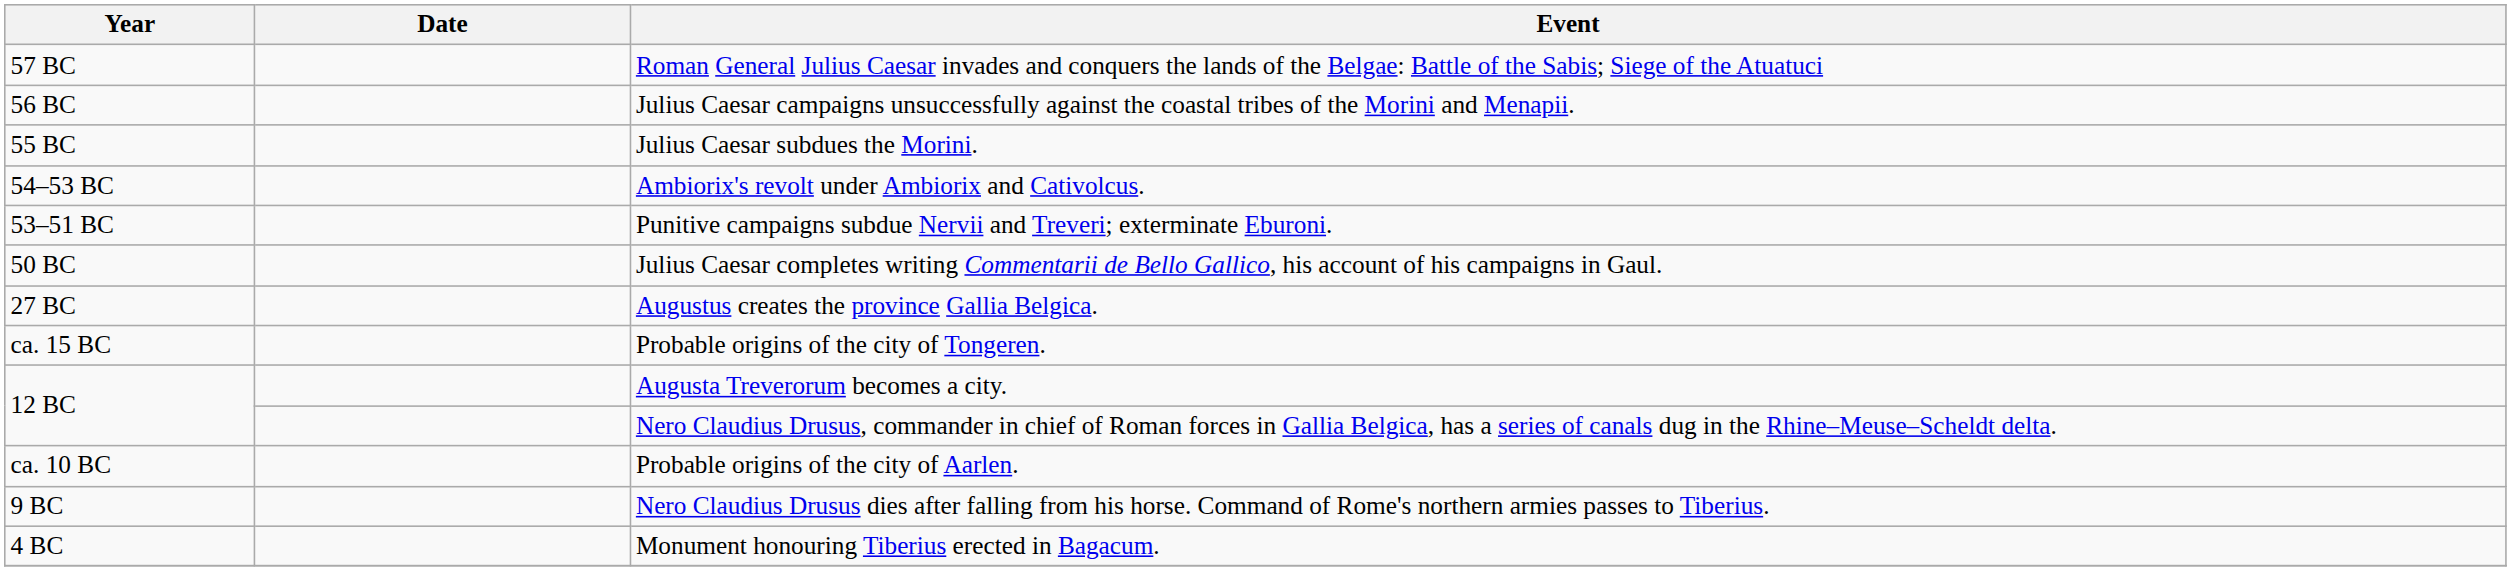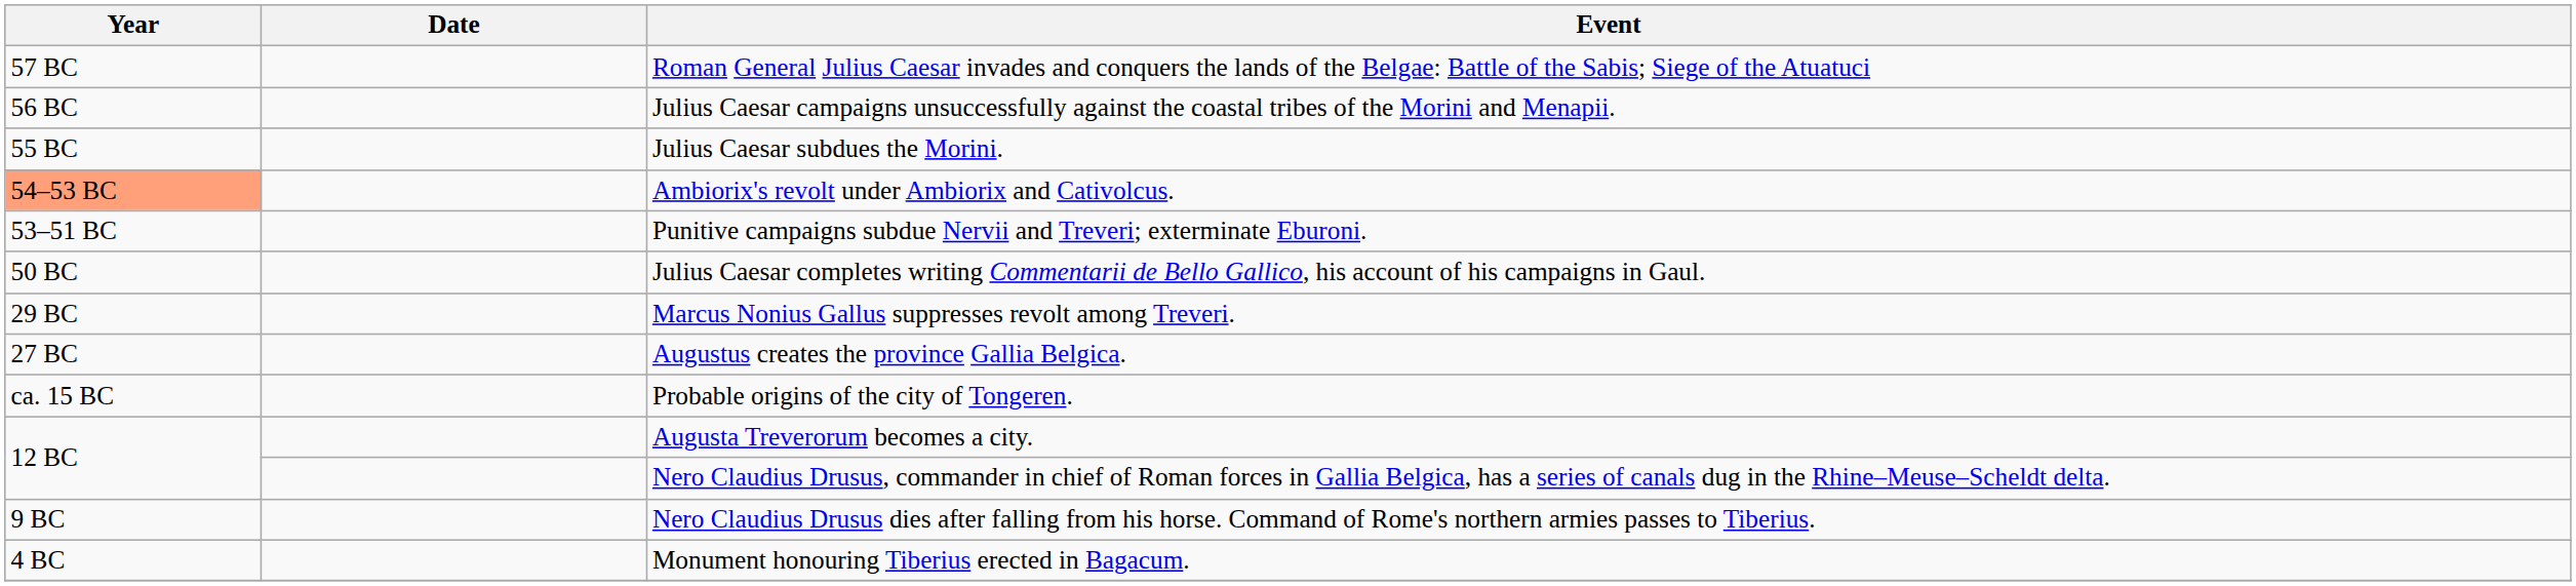Ambiorix's revolt under Ambiorix and Cativolcus. | Year: no background -> lightsalmon background
+ row: 29 BC | Marcus Nonius Gallus suppresses revolt among Treveri.
- row: ca. 10 BC | Probable origins of the city of Aarlen.
